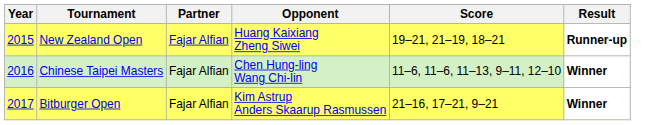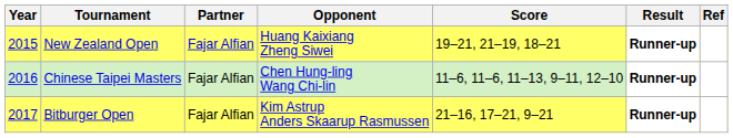+ column: Ref
Chinese Taipei Masters | Result: Winner -> Runner-up
Bitburger Open | Result: Winner -> Runner-up
